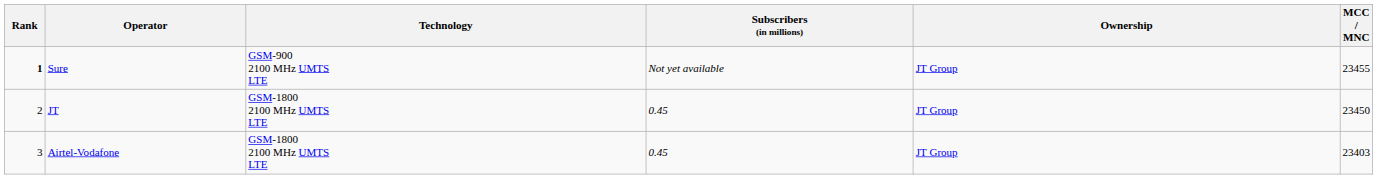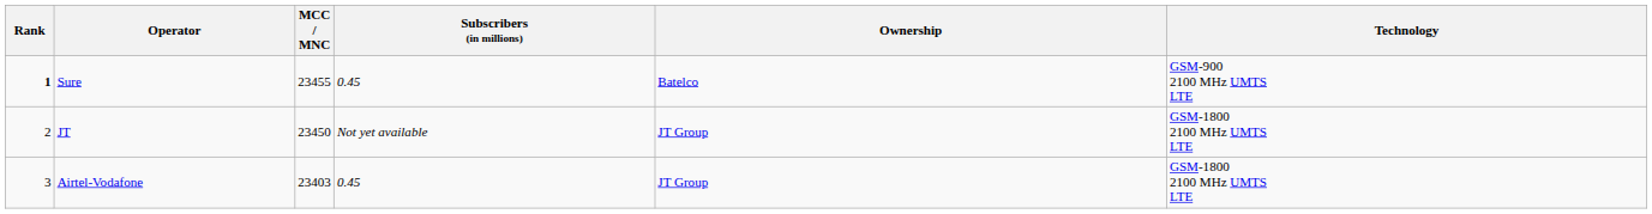columns swapped: Technology <-> MCC / MNC
Sure | Subscribers (in millions): Not yet available -> 0.45
Sure | Ownership: JT Group -> Batelco
JT | Subscribers (in millions): 0.45 -> Not yet available
